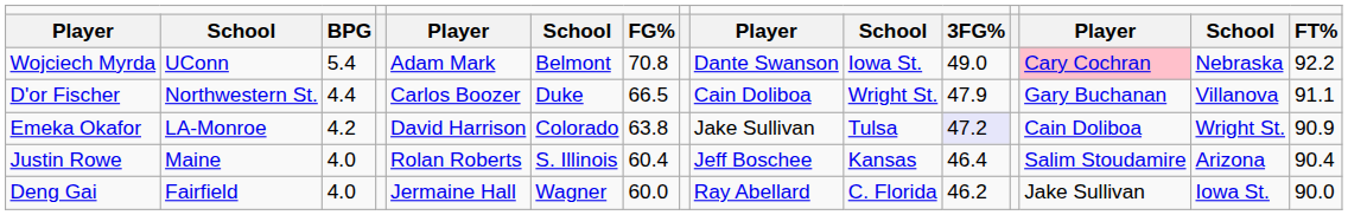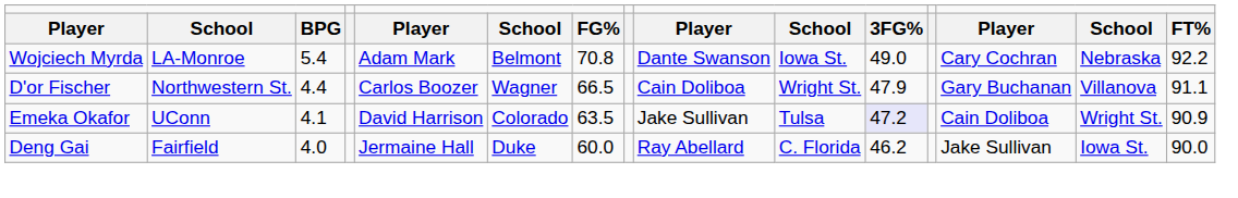Wojciech Myrda | column 2: UConn -> LA-Monroe
Wojciech Myrda | column 13: pink background -> no background
D'or Fischer | column 6: Duke -> Wagner
Emeka Okafor | column 2: LA-Monroe -> UConn
Emeka Okafor | column 3: 4.2 -> 4.1
Emeka Okafor | column 7: 63.8 -> 63.5
- row: Justin Rowe | Maine | 4.0 | Rolan Roberts | S. Illinois | 60.4 | Jeff Boschee | Kansas | 46.4 | Salim Stoudamire | Arizona | 90.4
Deng Gai | column 6: Wagner -> Duke
